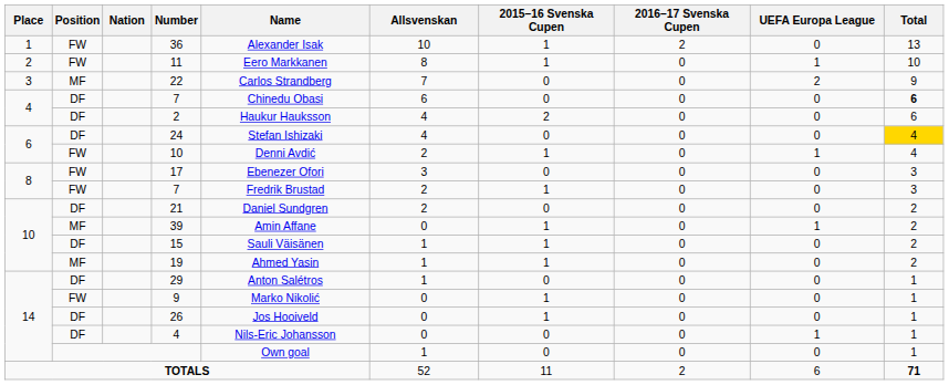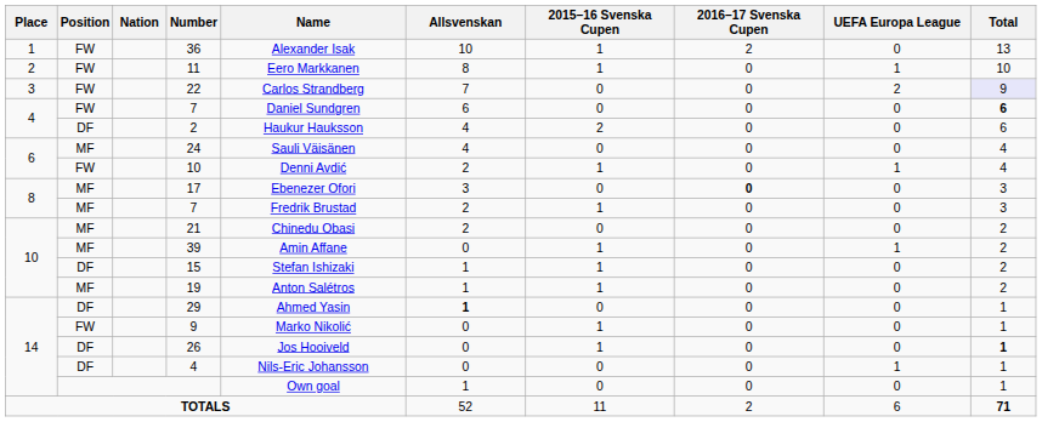22 | Position: MF -> FW
22 | Total: no background -> lavender background
4 / 7 | Position: DF -> FW
4 / 7 | Name: Chinedu Obasi -> Daniel Sundgren
24 | Position: DF -> MF
24 | Name: Stefan Ishizaki -> Sauli Väisänen
24 | Total: gold background -> no background
17 | Position: FW -> MF
17 | 2016–17 Svenska Cupen: normal -> bold
8 / 7 | Position: FW -> MF
21 | Position: DF -> MF
21 | Name: Daniel Sundgren -> Chinedu Obasi
15 | Name: Sauli Väisänen -> Stefan Ishizaki
19 | Name: Ahmed Yasin -> Anton Salétros
29 | Name: Anton Salétros -> Ahmed Yasin
29 | Allsvenskan: normal -> bold
26 | Total: normal -> bold
